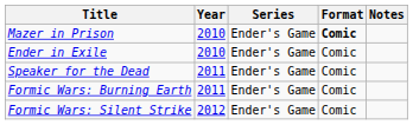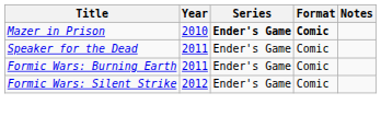Mazer in Prison | Series: normal -> bold
- row: Ender in Exile | 2010 | Ender's Game | Comic
